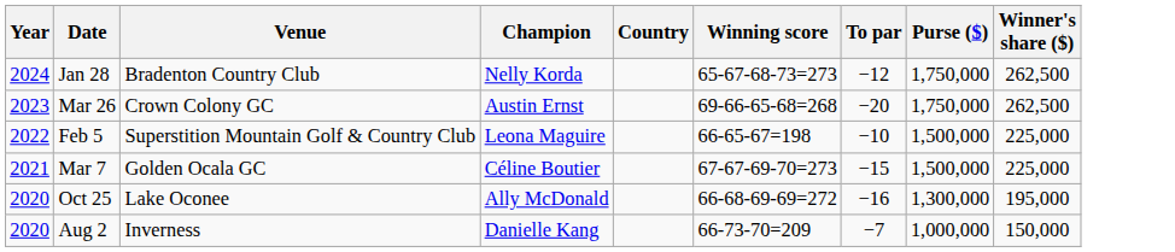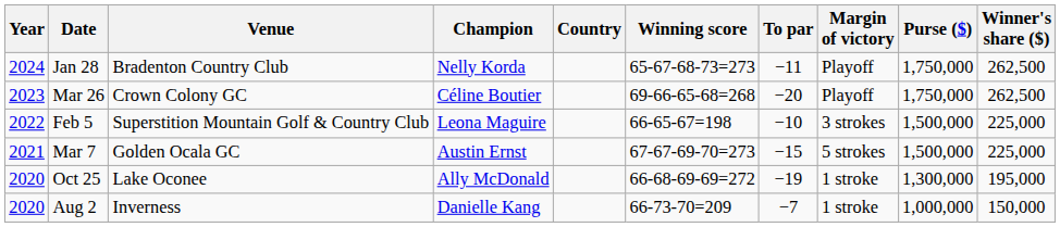+ column: Margin of victory | Playoff | Playoff | 3 strokes | 5 strokes | 1 stroke | 1 stroke
Jan 28 | To par: −12 -> −11
Mar 26 | Champion: Austin Ernst -> Céline Boutier
Mar 7 | Champion: Céline Boutier -> Austin Ernst
Oct 25 | To par: −16 -> −19
